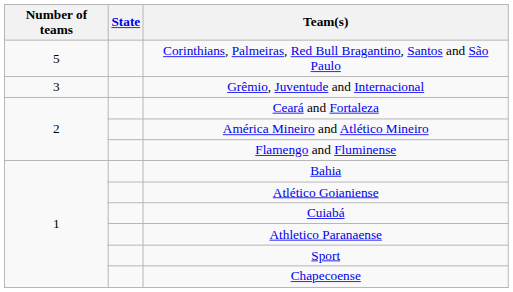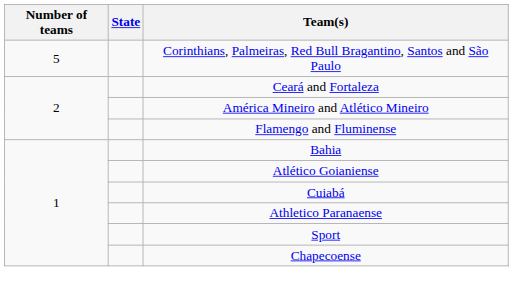- row: 3 | Grêmio, Juventude and Internacional
